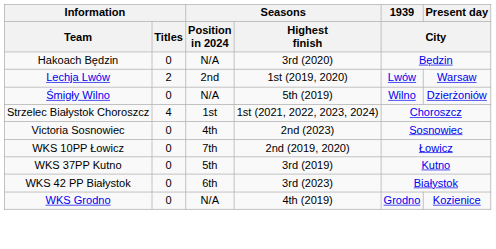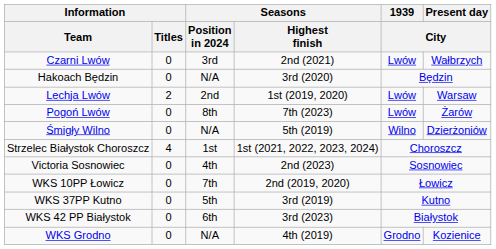+ row: Czarni Lwów | 0 | 3rd | 2nd (2021) | Lwów | Wałbrzych
+ row: Pogoń Lwów | 0 | 8th | 7th (2023) | Lwów | Żarów
